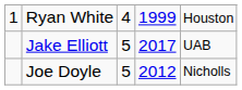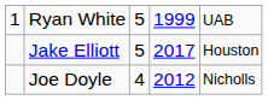Ryan White | column 3: 4 -> 5
Ryan White | column 5: Houston -> UAB
Jake Elliott | column 5: UAB -> Houston
Joe Doyle | column 3: 5 -> 4
